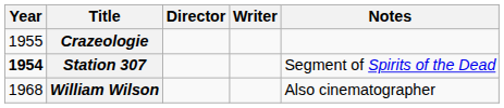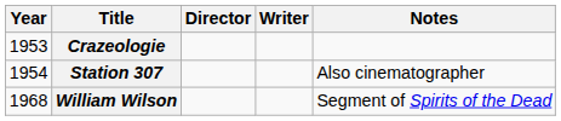Crazeologie | Year: 1955 -> 1953
Station 307 | Year: bold -> normal
Station 307 | Notes: Segment of Spirits of the Dead -> Also cinematographer
William Wilson | Notes: Also cinematographer -> Segment of Spirits of the Dead
